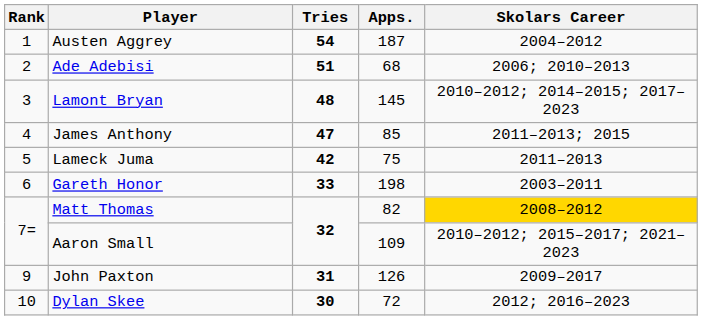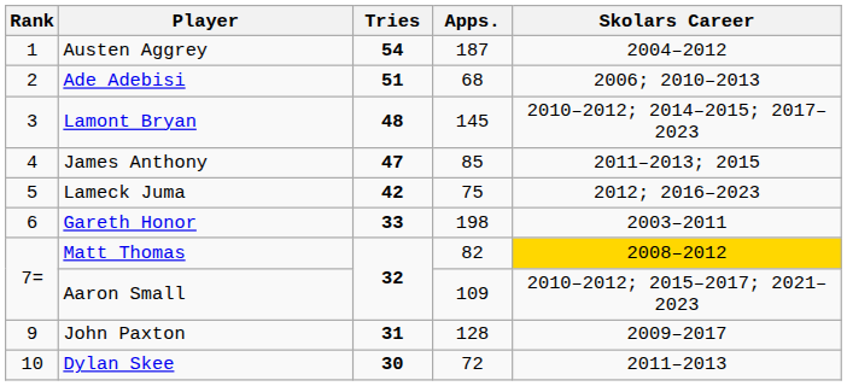Lameck Juma | Skolars Career: 2011–2013 -> 2012; 2016–2023
John Paxton | Apps.: 126 -> 128
Dylan Skee | Skolars Career: 2012; 2016–2023 -> 2011–2013
